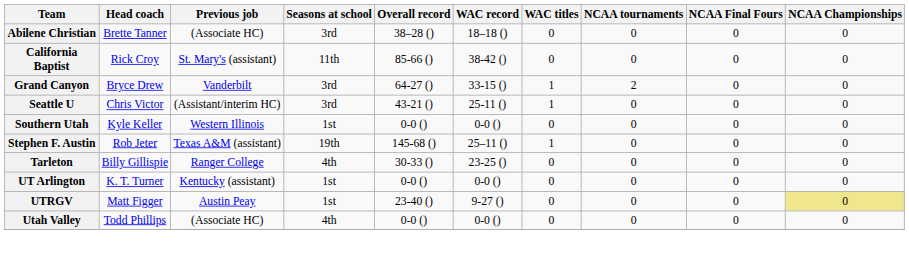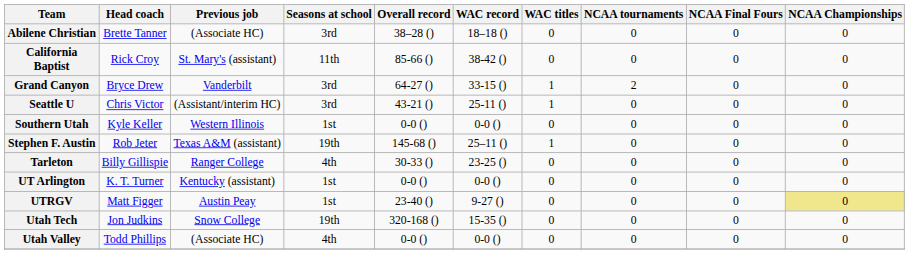+ row: Utah Tech | Jon Judkins | Snow College | 19th | 320-168 () | 15-35 () | 0 | 0 | 0 | 0
